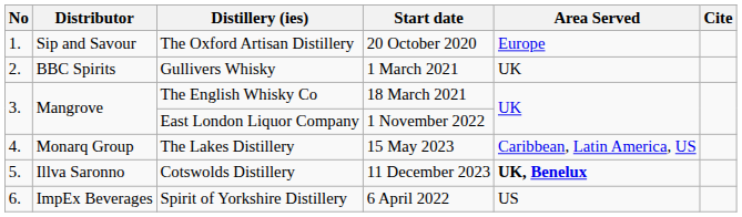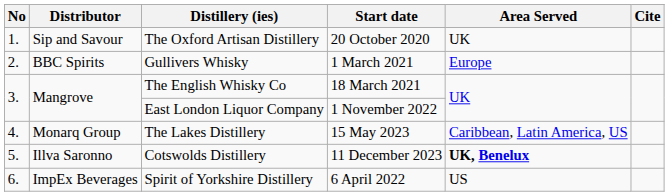The Oxford Artisan Distillery | Area Served: Europe -> UK
Gullivers Whisky | Area Served: UK -> Europe
